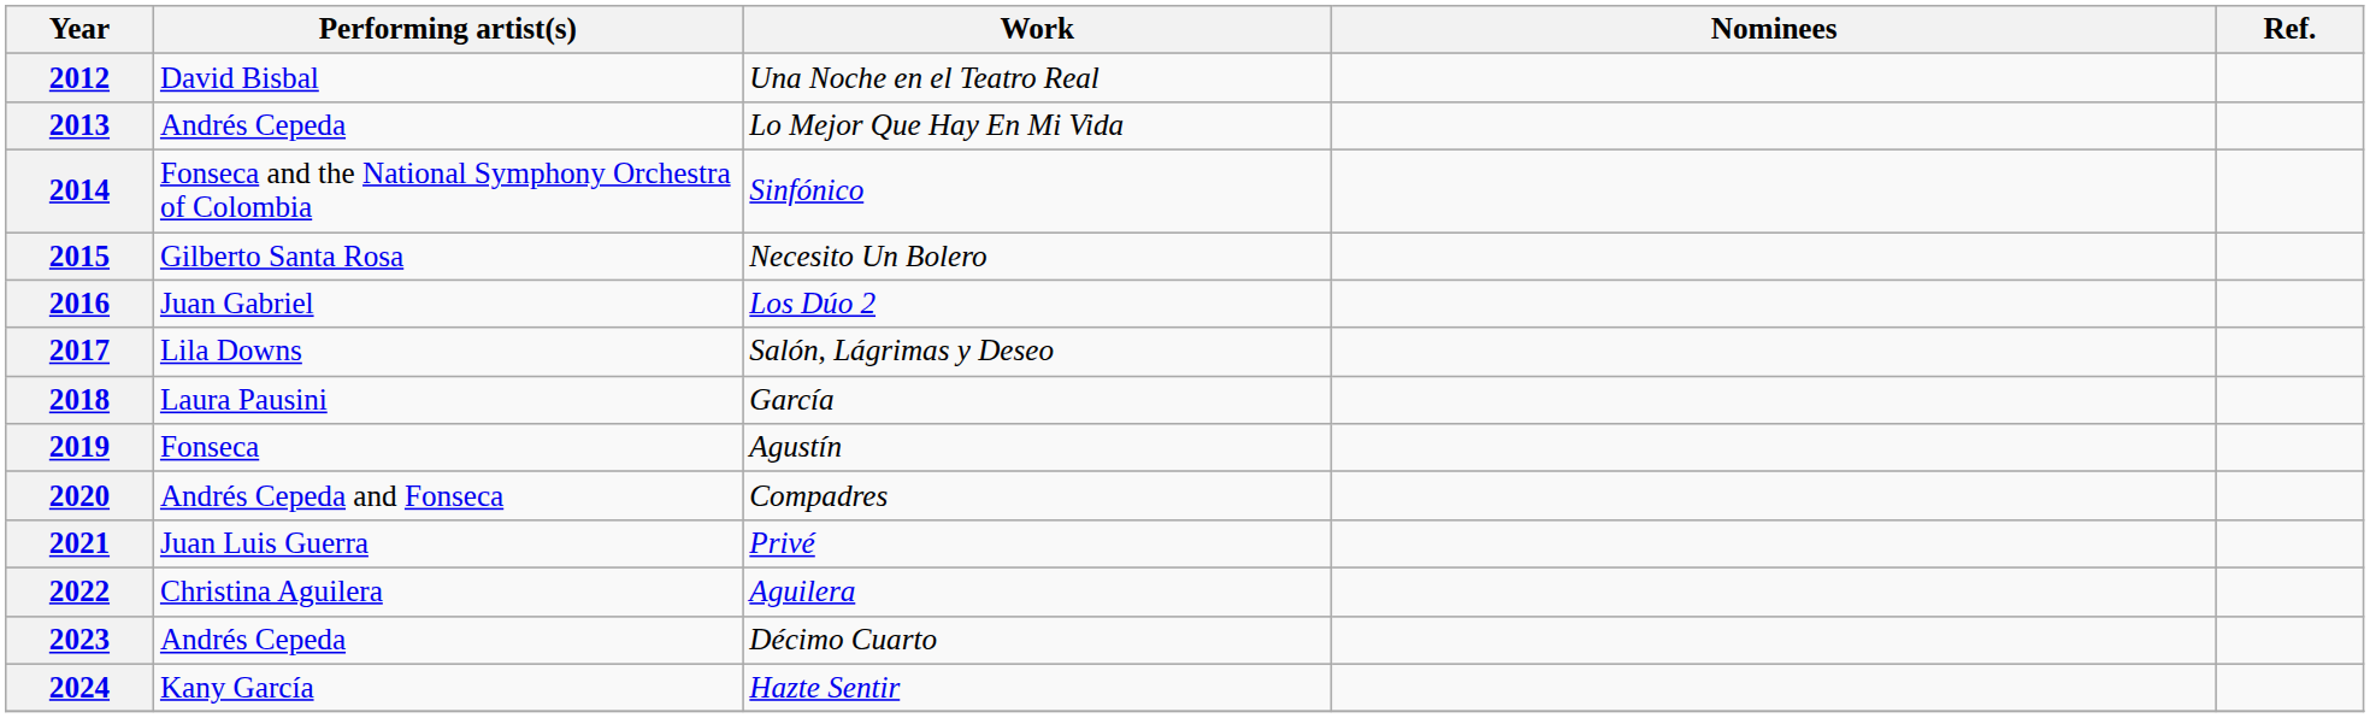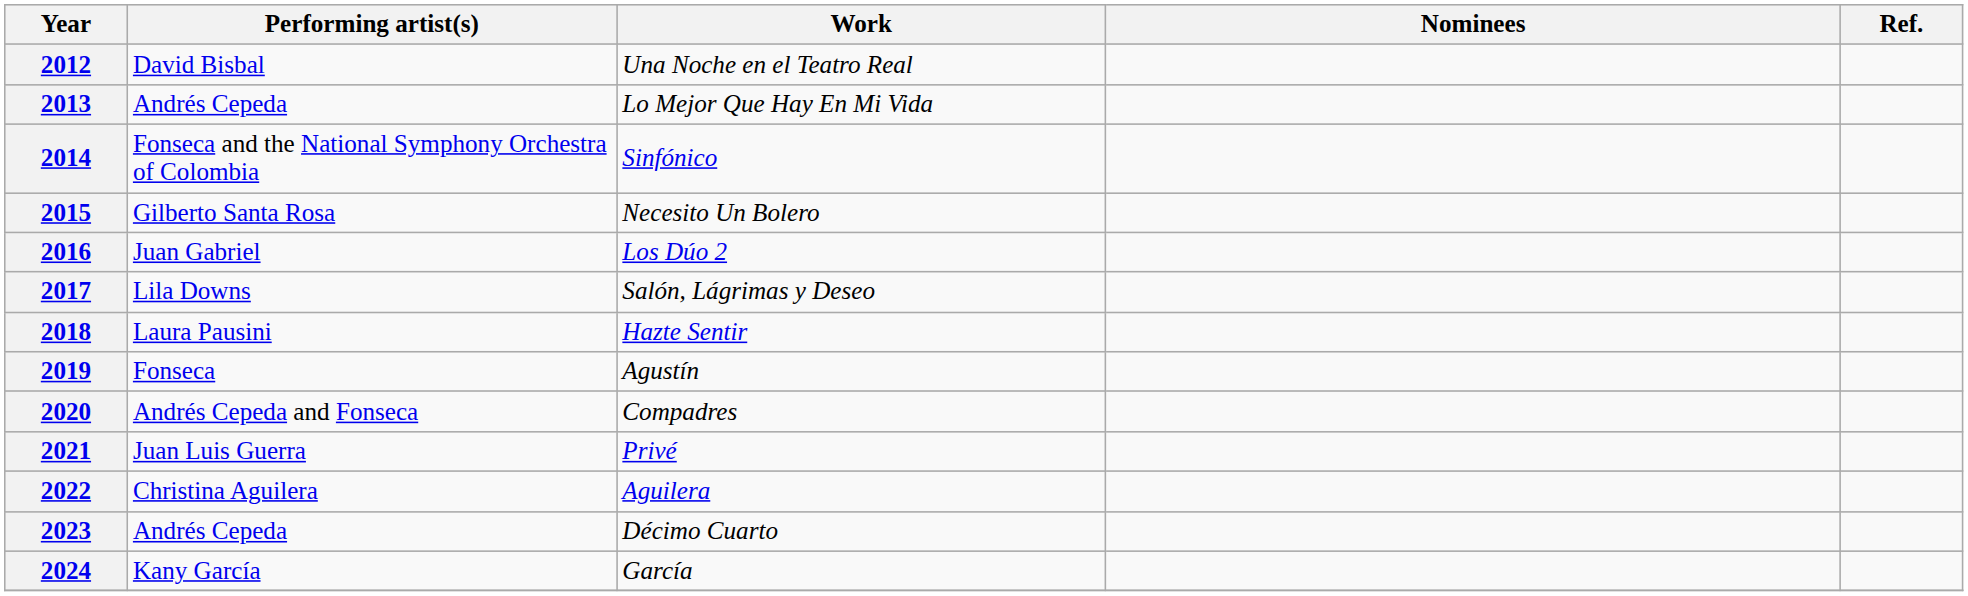2018 | Work: García -> Hazte Sentir
2024 | Work: Hazte Sentir -> García
